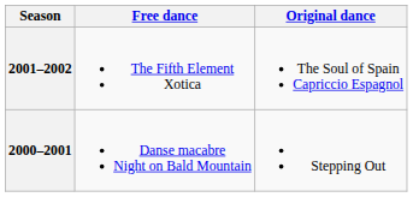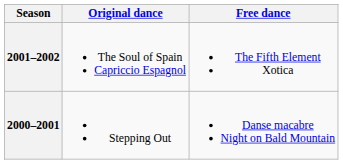columns swapped: Original dance <-> Free dance
